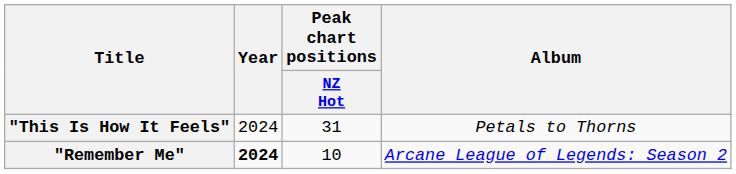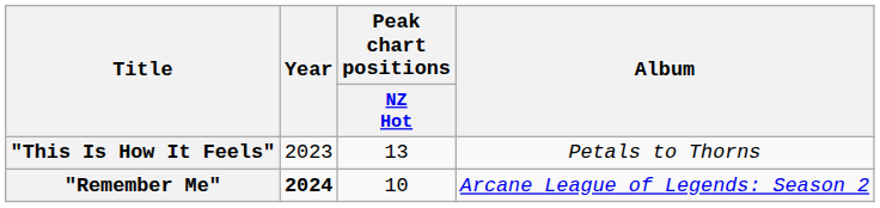"This Is How It Feels" | Year: 2024 -> 2023
"This Is How It Feels" | Peak chart positions / NZ Hot: 31 -> 13
